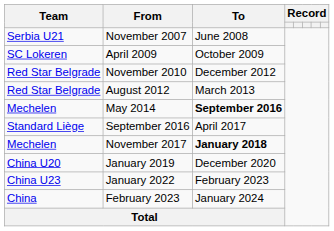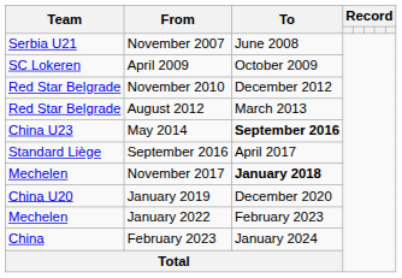May 2014 | Team: Mechelen -> China U23
January 2022 | Team: China U23 -> Mechelen
